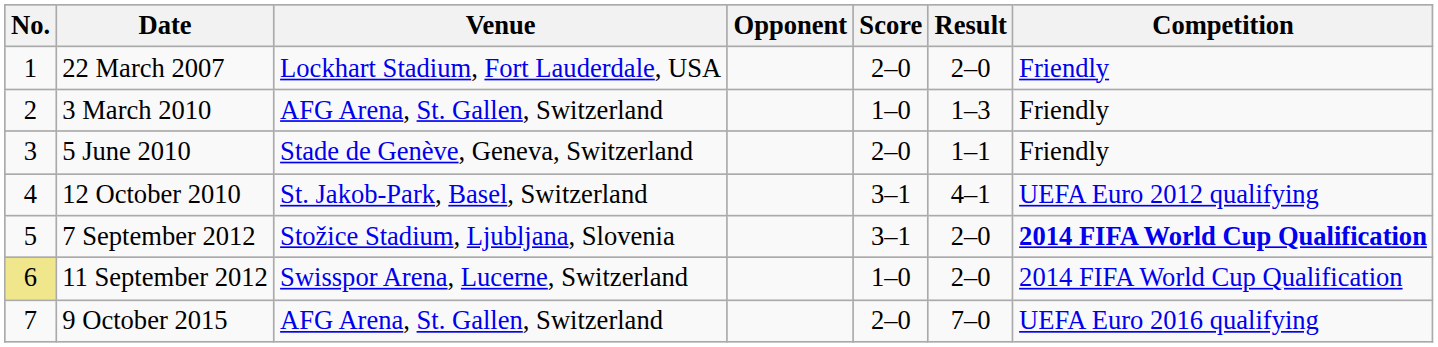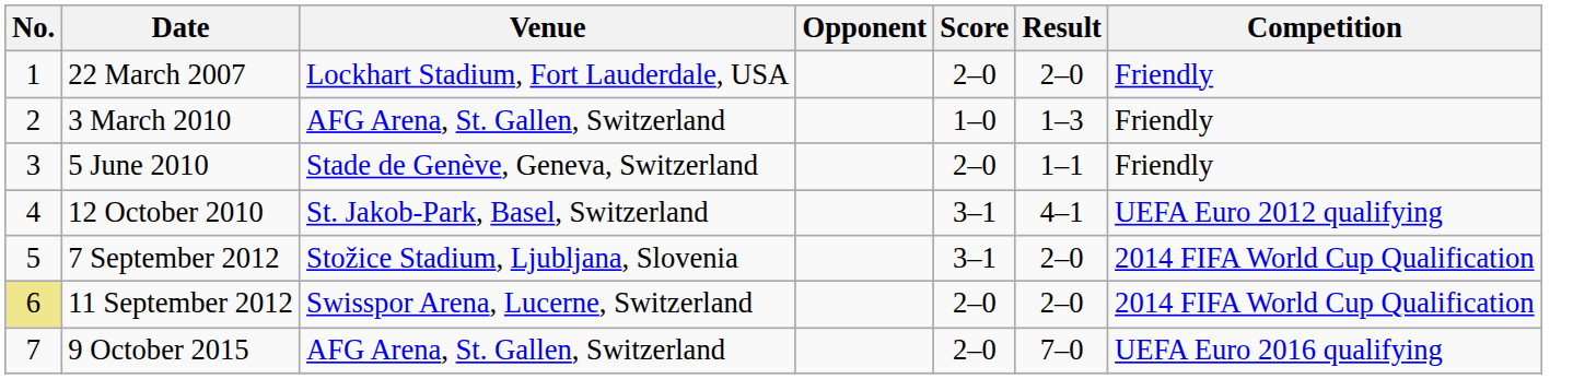7 September 2012 | Competition: bold -> normal
11 September 2012 | Score: 1–0 -> 2–0
